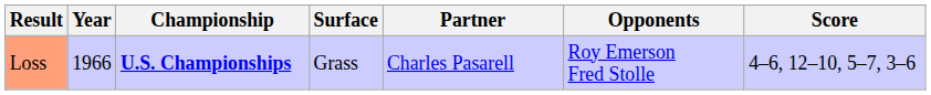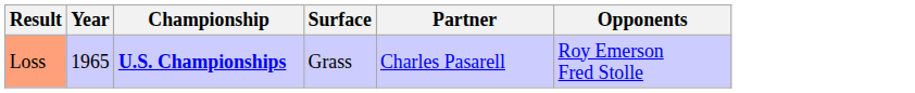- column: Score | 4–6, 12–10, 5–7, 3–6
Loss | Year: 1966 -> 1965
